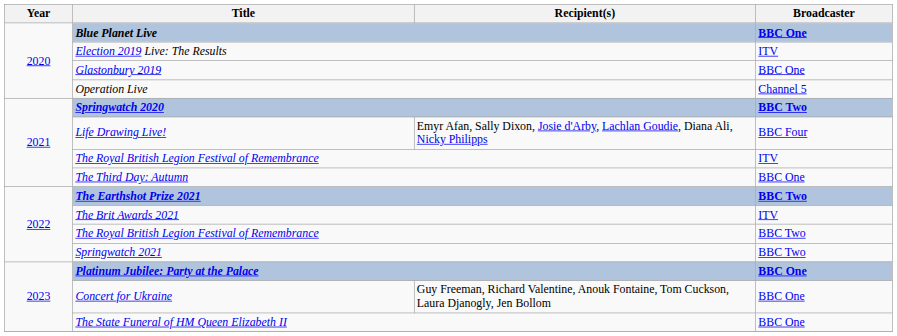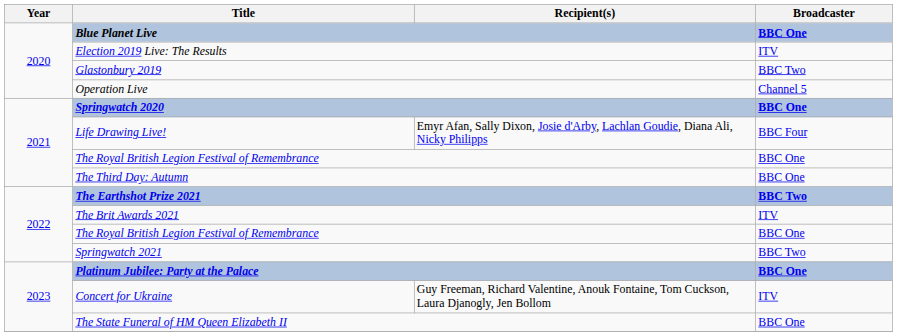Glastonbury 2019 | Broadcaster: BBC One -> BBC Two
Springwatch 2020 | Broadcaster: BBC Two -> BBC One
2021 / The Royal British Legion Festival of Remembrance | Broadcaster: ITV -> BBC One
2022 / The Royal British Legion Festival of Remembrance | Broadcaster: BBC Two -> BBC One
Concert for Ukraine | Broadcaster: BBC One -> ITV
